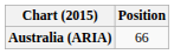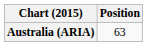Australia (ARIA) | Position: 66 -> 63
